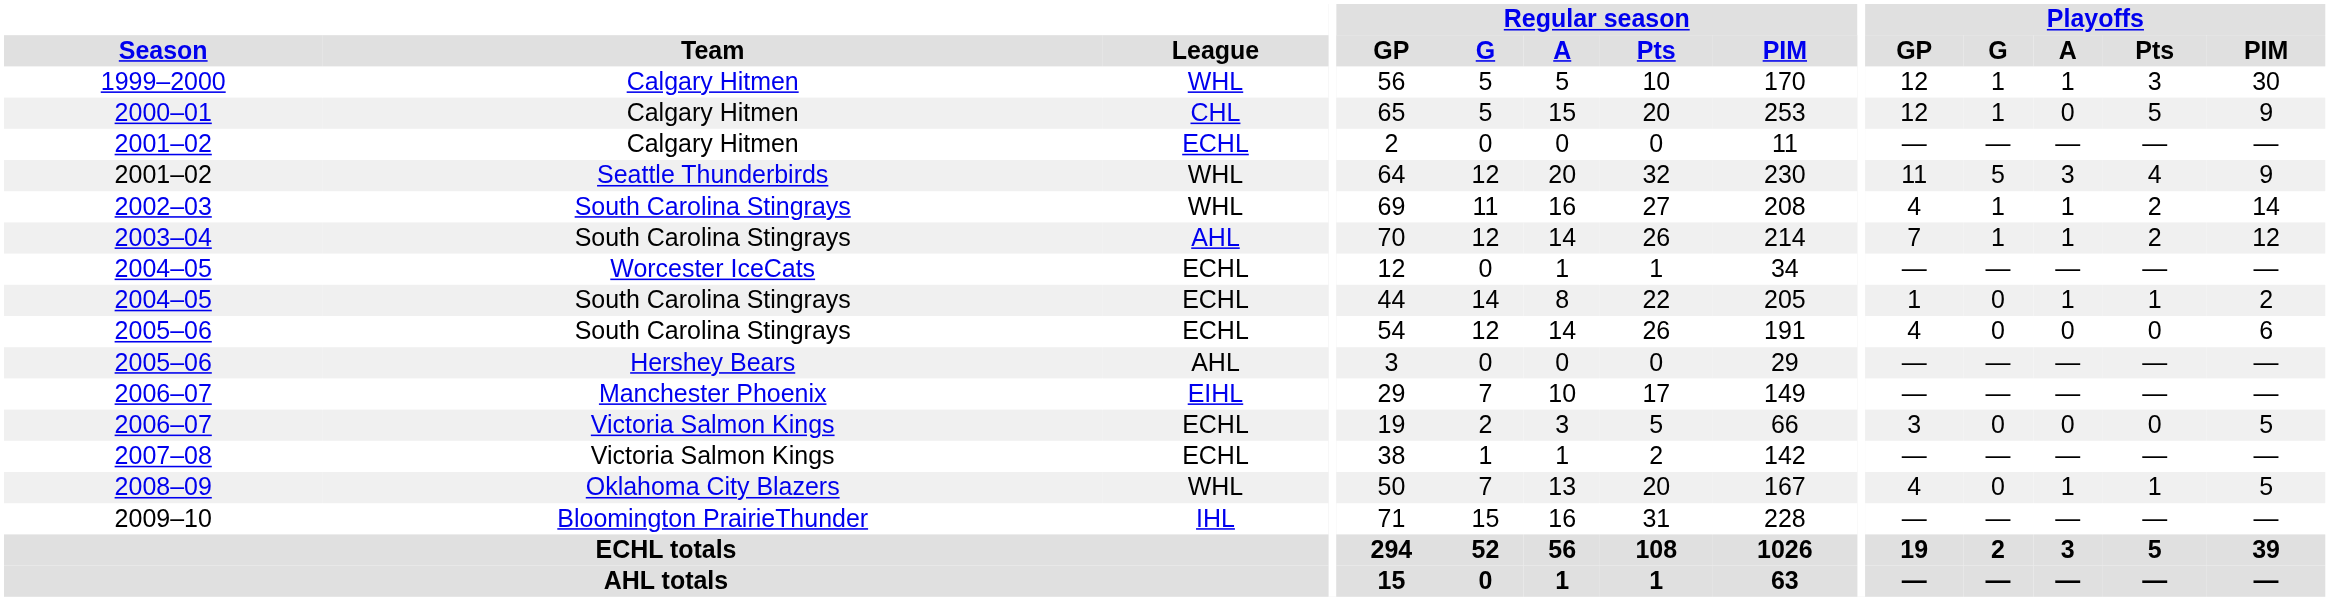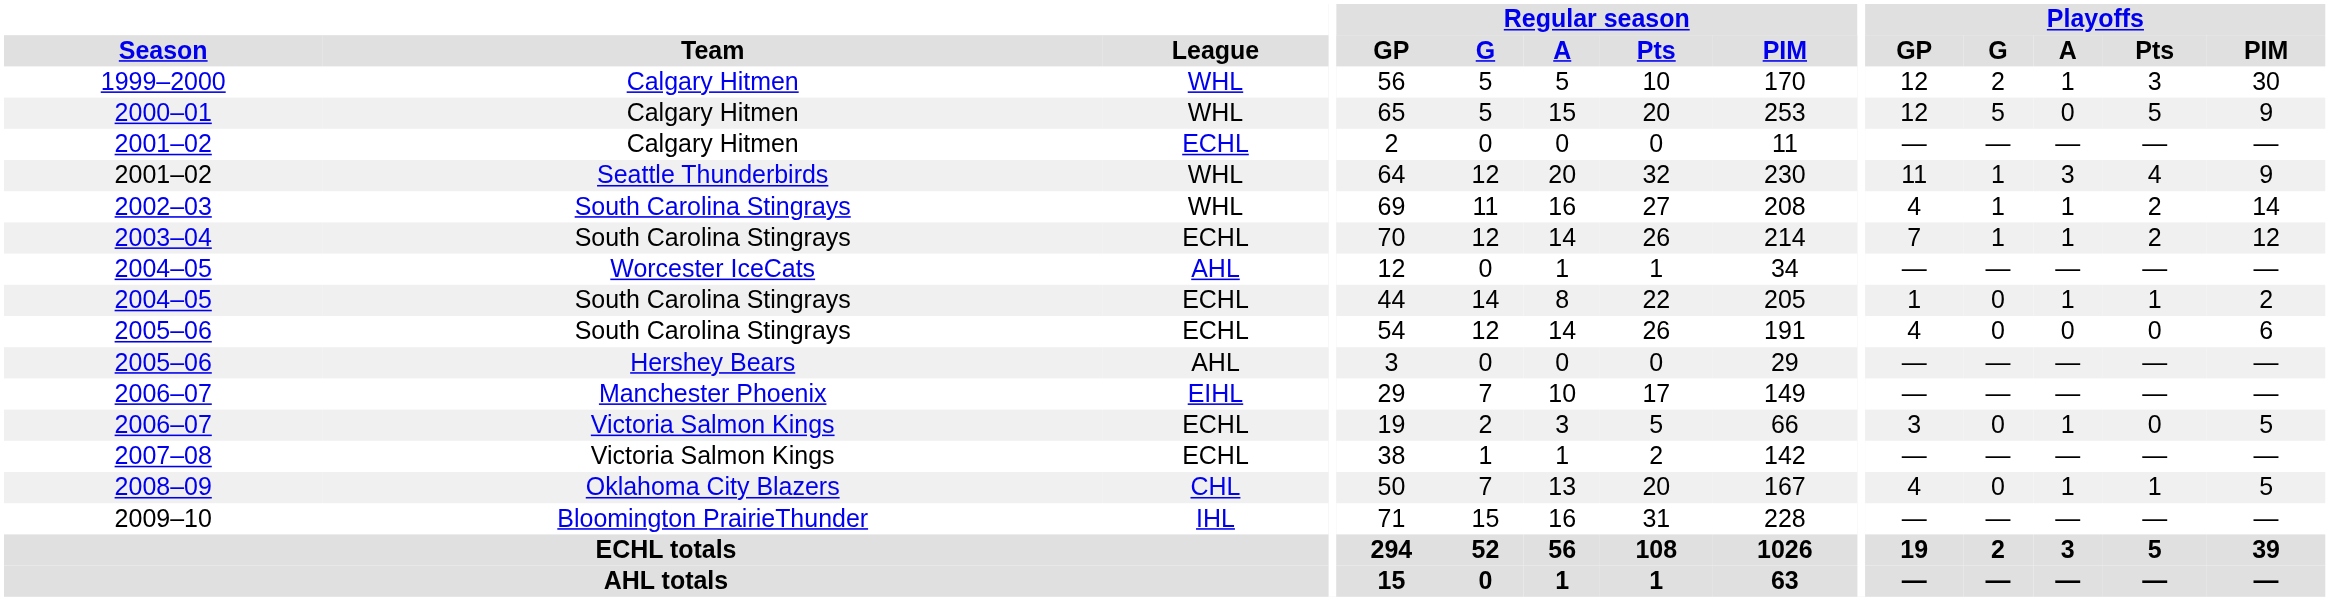1999–2000 | Playoffs / G: 1 -> 2
2000–01 | League: CHL -> WHL
2000–01 | Playoffs / G: 1 -> 5
2001–02 / Seattle Thunderbirds | Playoffs / G: 5 -> 1
2003–04 | League: AHL -> ECHL
2004–05 / Worcester IceCats | League: ECHL -> AHL
2006–07 / Victoria Salmon Kings | Playoffs / A: 0 -> 1
2008–09 | League: WHL -> CHL
